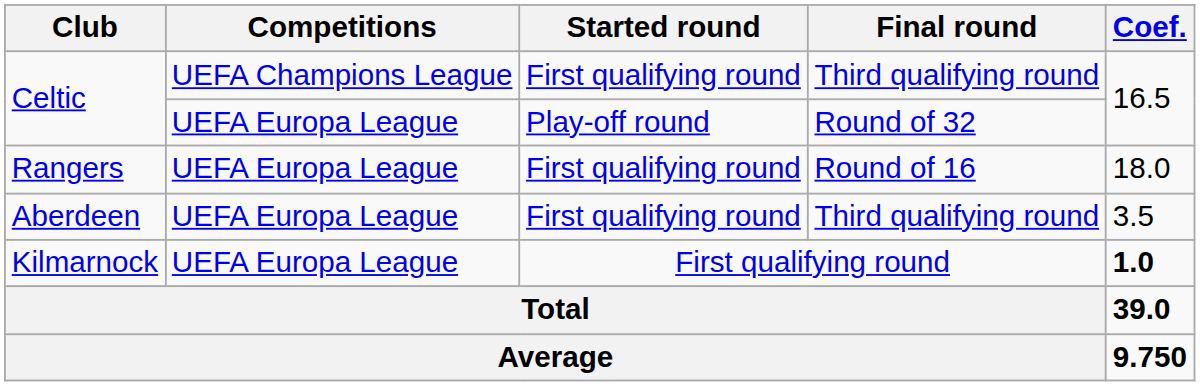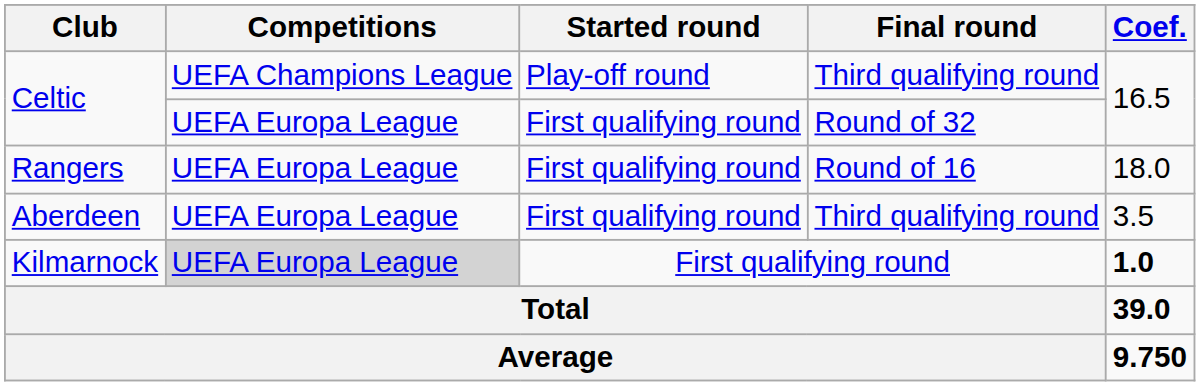Celtic / Third qualifying round | Started round: First qualifying round -> Play-off round
Celtic / Round of 32 | Started round: Play-off round -> First qualifying round
Kilmarnock | Competitions: no background -> lightgrey background
